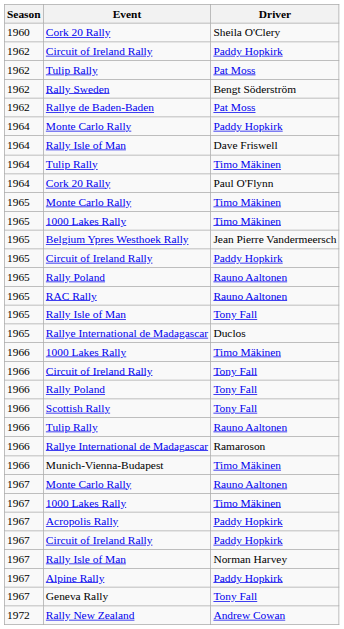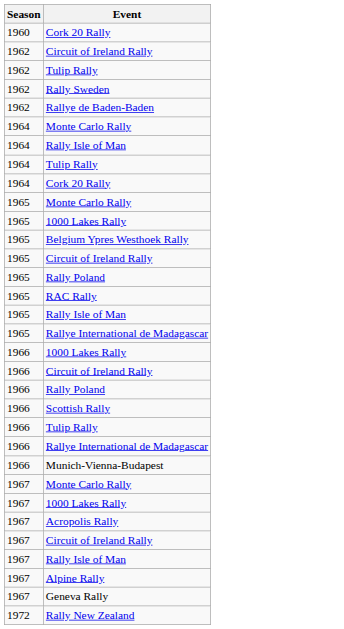- column: Driver | Sheila O'Clery | Paddy Hopkirk | Pat Moss | Bengt Söderström | Pat Moss | Paddy Hopkirk | Dave Friswell | Timo Mäkinen | Paul O'Flynn | Timo Mäkinen | Timo Mäkinen | Jean Pierre Vandermeersch | Paddy Hopkirk | Rauno Aaltonen | Rauno Aaltonen | Tony Fall | Duclos | Timo Mäkinen | Tony Fall | Tony Fall | Tony Fall | Rauno Aaltonen | Ramaroson | Timo Mäkinen | Rauno Aaltonen | Timo Mäkinen | Paddy Hopkirk | Paddy Hopkirk | Norman Harvey | Paddy Hopkirk | Tony Fall | Andrew Cowan
